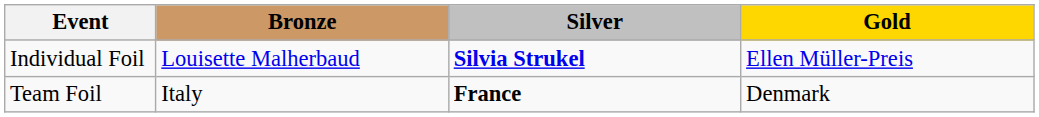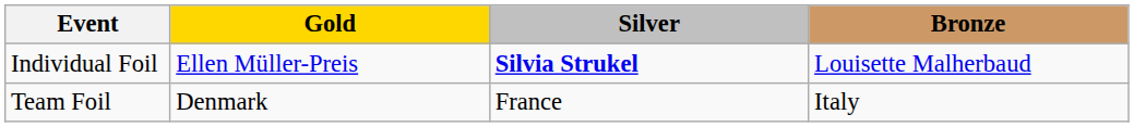columns swapped: Gold <-> Bronze
Team Foil | Silver: bold -> normal
